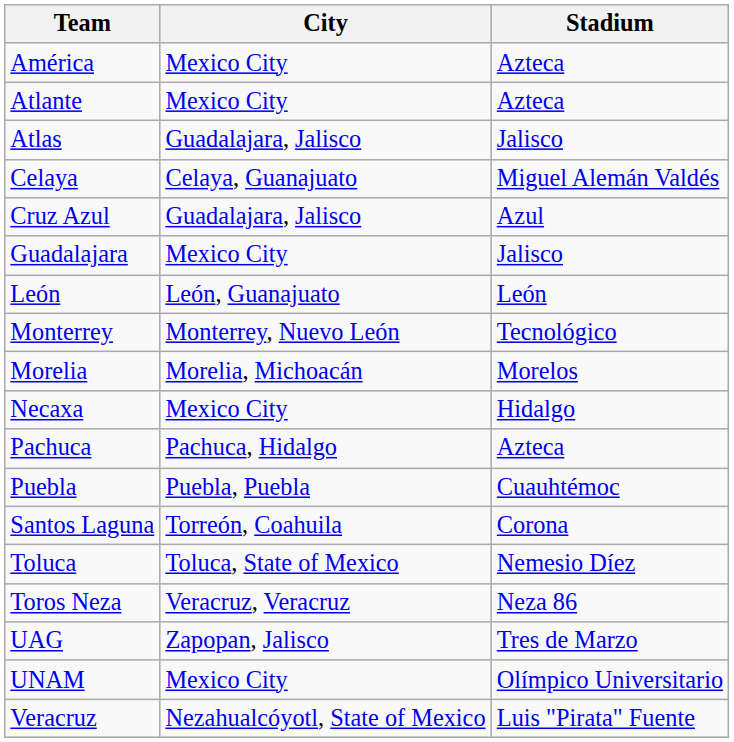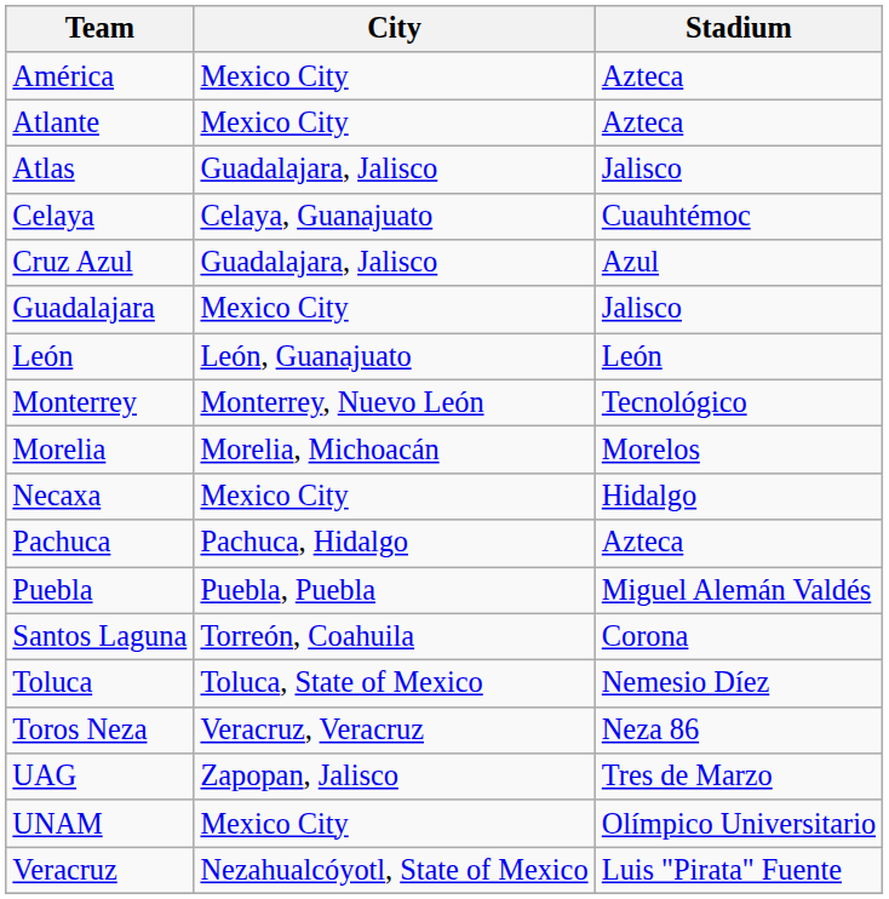Celaya | Stadium: Miguel Alemán Valdés -> Cuauhtémoc
Puebla | Stadium: Cuauhtémoc -> Miguel Alemán Valdés
